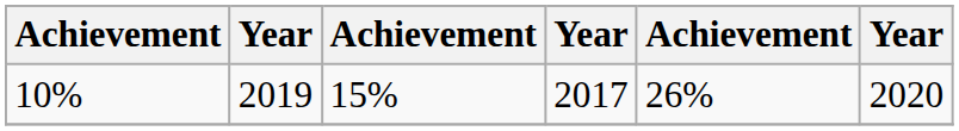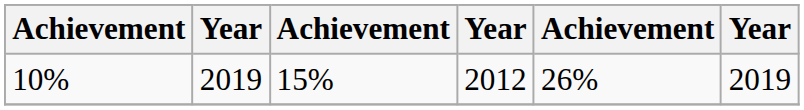10% | column 4: 2017 -> 2012
10% | column 6: 2020 -> 2019
